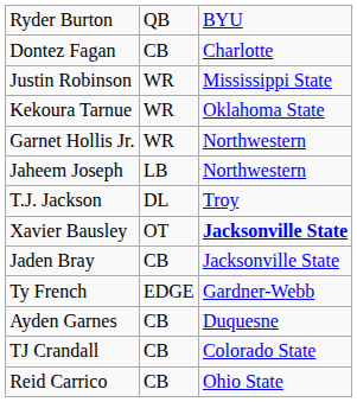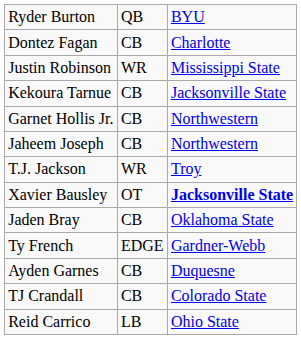Kekoura Tarnue | column 2: WR -> CB
Kekoura Tarnue | column 3: Oklahoma State -> Jacksonville State
Garnet Hollis Jr. | column 2: WR -> CB
Jaheem Joseph | column 2: LB -> CB
T.J. Jackson | column 2: DL -> WR
Jaden Bray | column 3: Jacksonville State -> Oklahoma State
Reid Carrico | column 2: CB -> LB
